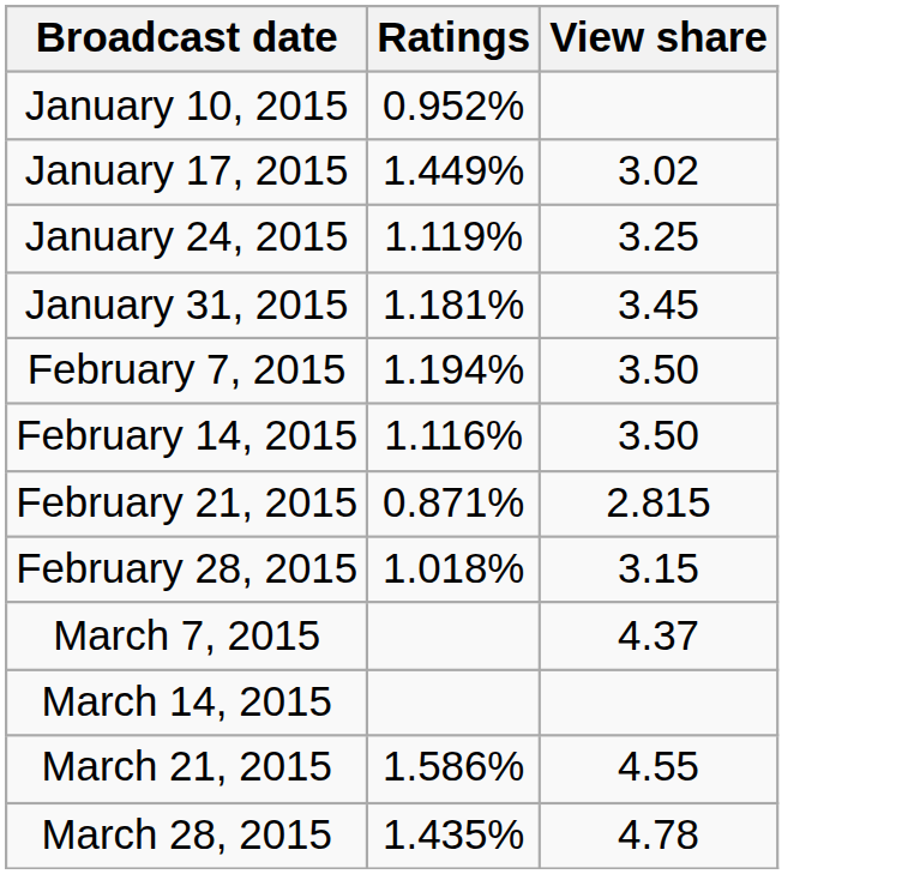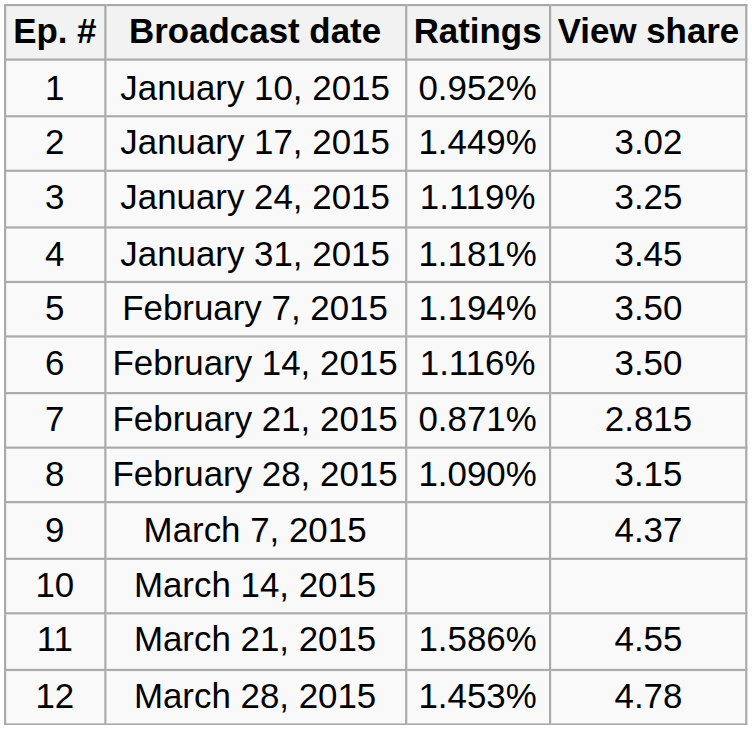+ column: Ep. # | 1 | 2 | 3 | 4 | 5 | 6 | 7 | 8 | 9 | 10 | 11 | 12
February 28, 2015 | Ratings: 1.018% -> 1.090%
March 28, 2015 | Ratings: 1.435% -> 1.453%
